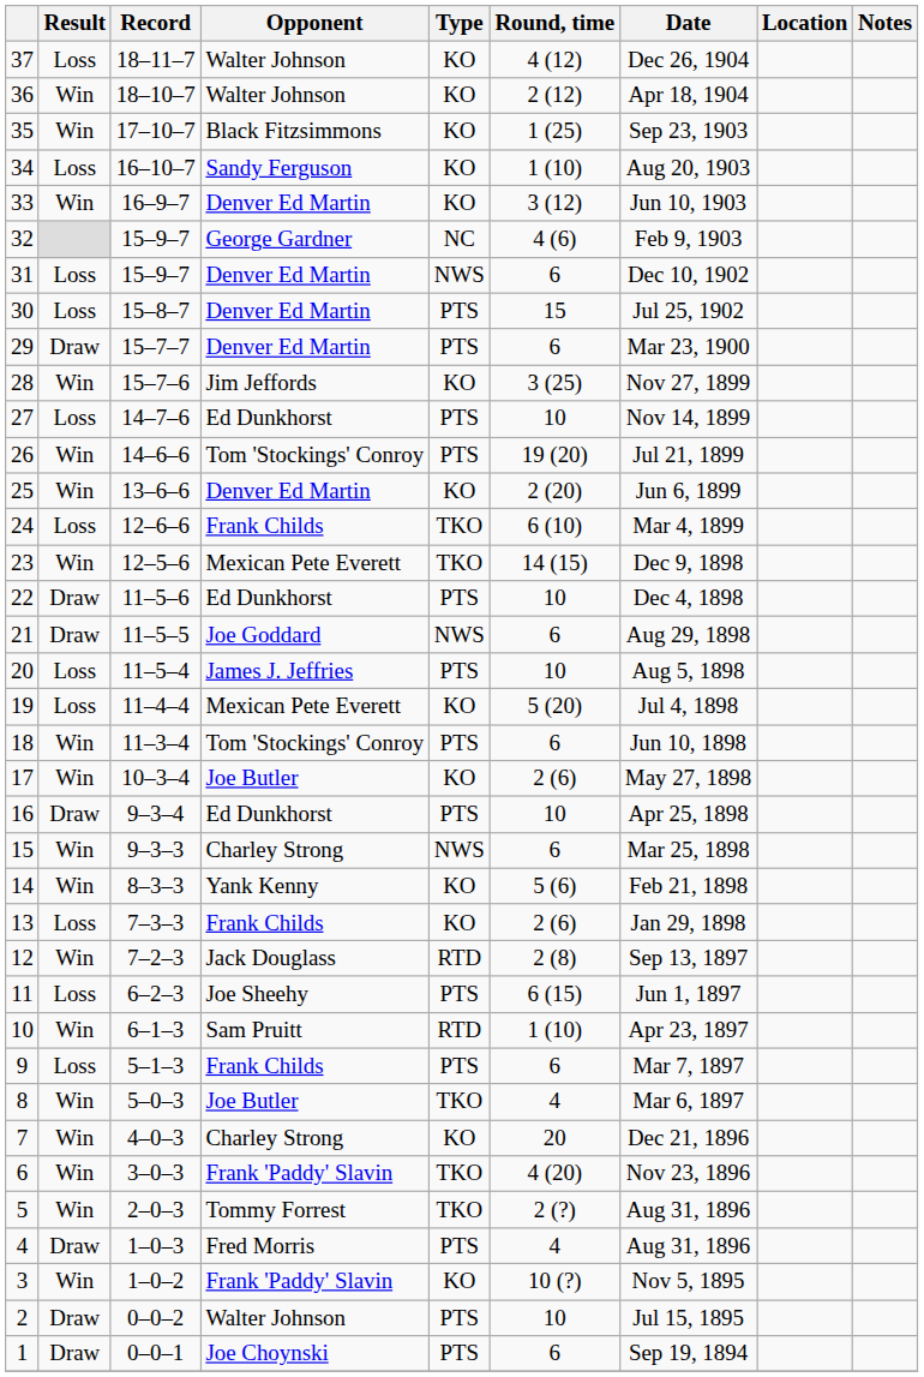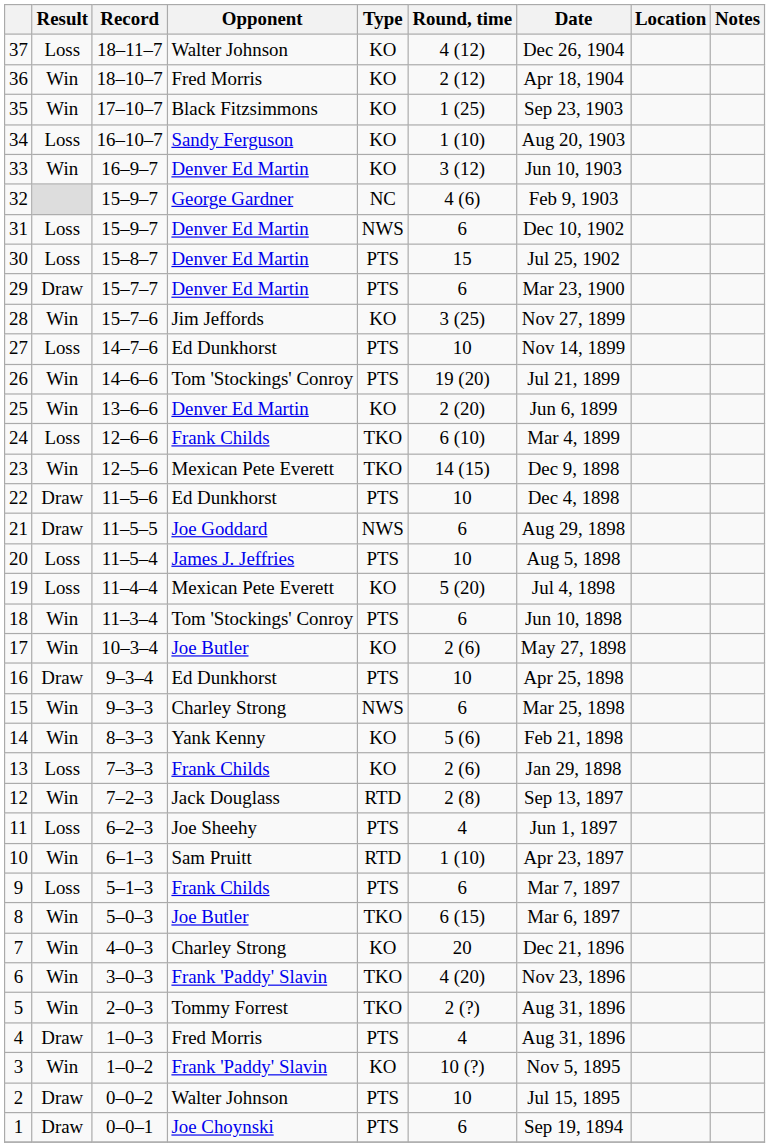36 | Opponent: Walter Johnson -> Fred Morris
11 | Round, time: 6 (15) -> 4
8 | Round, time: 4 -> 6 (15)
